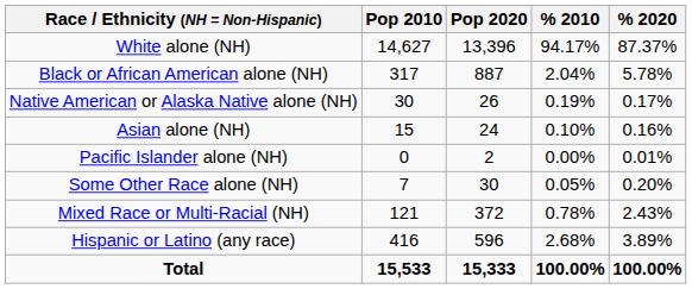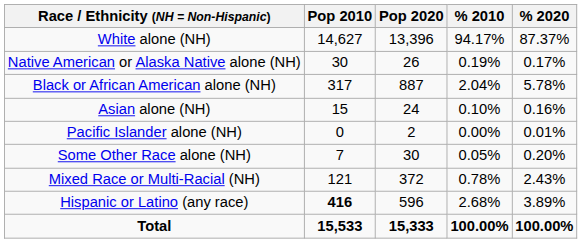rows swapped: Black or African American alone (NH) <-> Native American or Alaska Native alone (NH)
Hispanic or Latino (any race) | Pop 2010: normal -> bold
